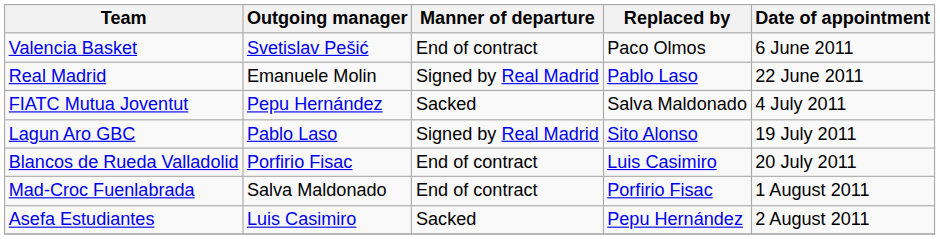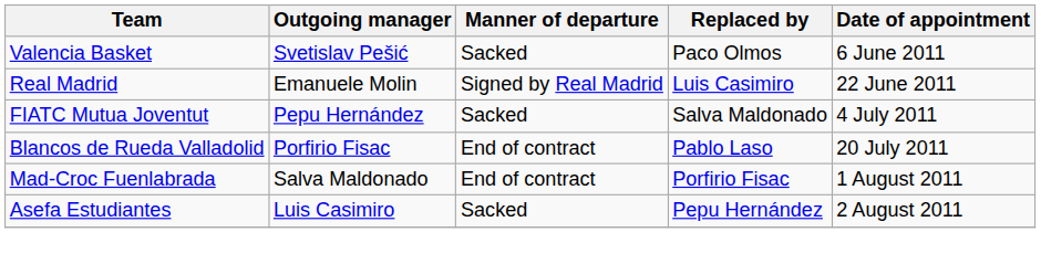Valencia Basket | Manner of departure: End of contract -> Sacked
Real Madrid | Replaced by: Pablo Laso -> Luis Casimiro
- row: Lagun Aro GBC | Pablo Laso | Signed by Real Madrid | Sito Alonso | 19 July 2011
Blancos de Rueda Valladolid | Replaced by: Luis Casimiro -> Pablo Laso
